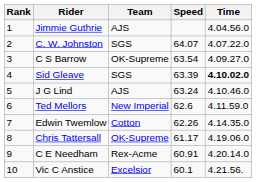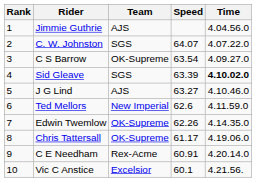J G Lind | Speed: 63.24 -> 63.27
Edwin Twemlow | Team: Cotton -> OK-Supreme
